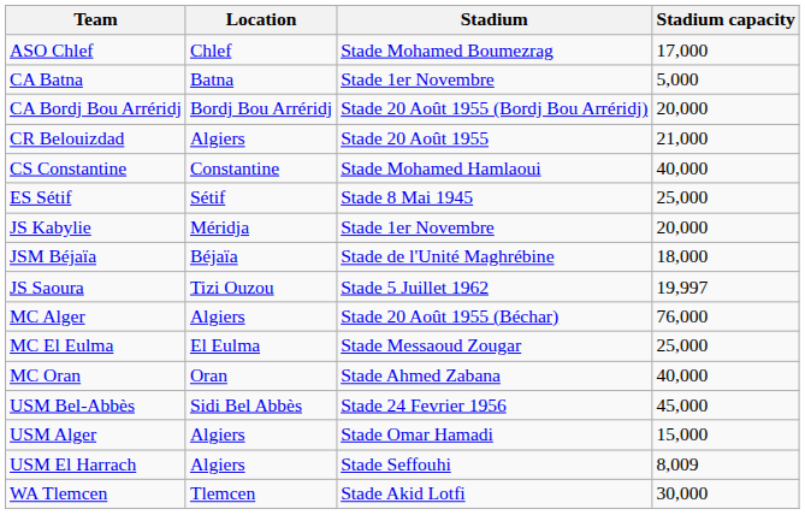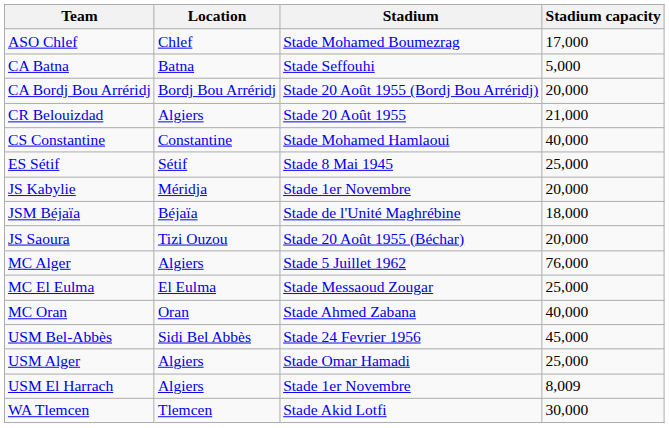CA Batna | Stadium: Stade 1er Novembre -> Stade Seffouhi
JS Saoura | Stadium: Stade 5 Juillet 1962 -> Stade 20 Août 1955 (Béchar)
JS Saoura | Stadium capacity: 19,997 -> 20,000
MC Alger | Stadium: Stade 20 Août 1955 (Béchar) -> Stade 5 Juillet 1962
USM Alger | Stadium capacity: 15,000 -> 25,000
USM El Harrach | Stadium: Stade Seffouhi -> Stade 1er Novembre
